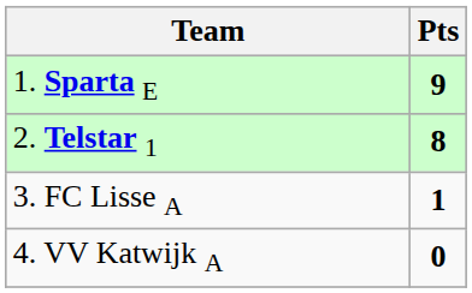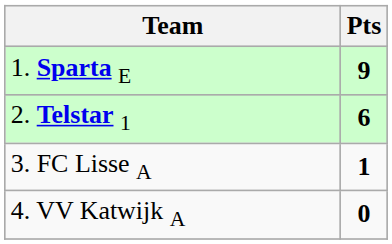2. Telstar 1 | Pts: 8 -> 6
